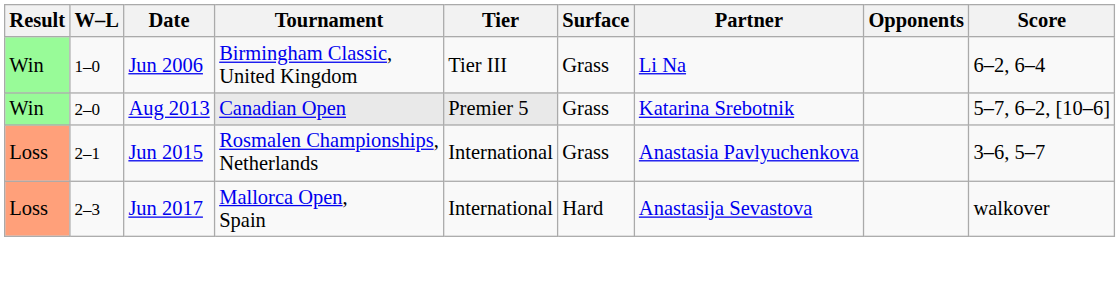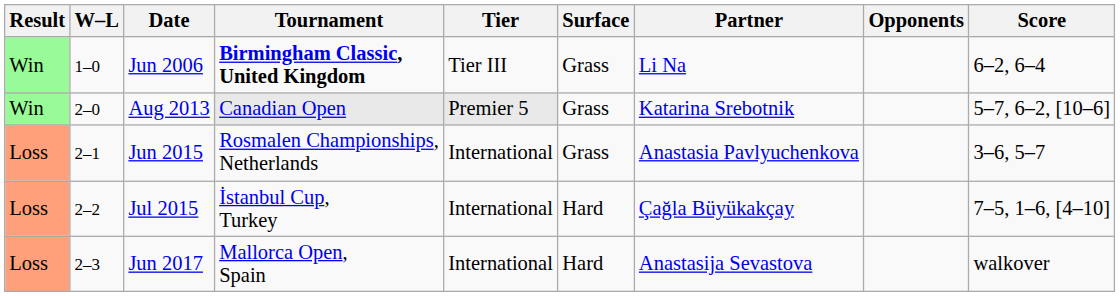Jun 2006 | Tournament: normal -> bold
+ row: Loss | 2–2 | Jul 2015 | İstanbul Cup, Turkey | International | Hard | Çağla Büyükakçay | 7–5, 1–6, [4–10]
